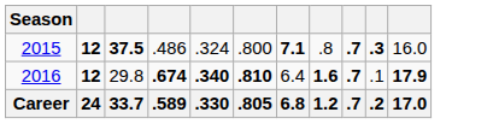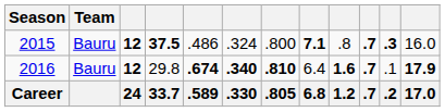+ column: Team | Bauru | Bauru
